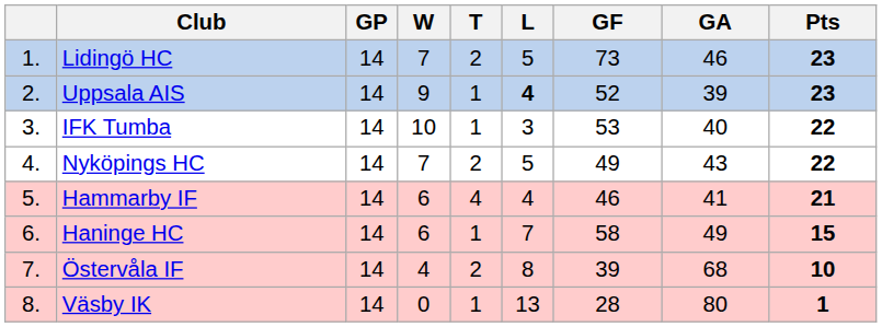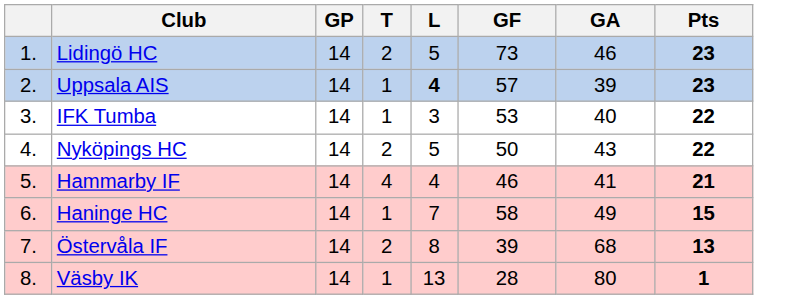- column: W | 7 | 9 | 10 | 7 | 6 | 6 | 4 | 0
Uppsala AIS | GF: 52 -> 57
Nyköpings HC | GF: 49 -> 50
Östervåla IF | Pts: 10 -> 13
